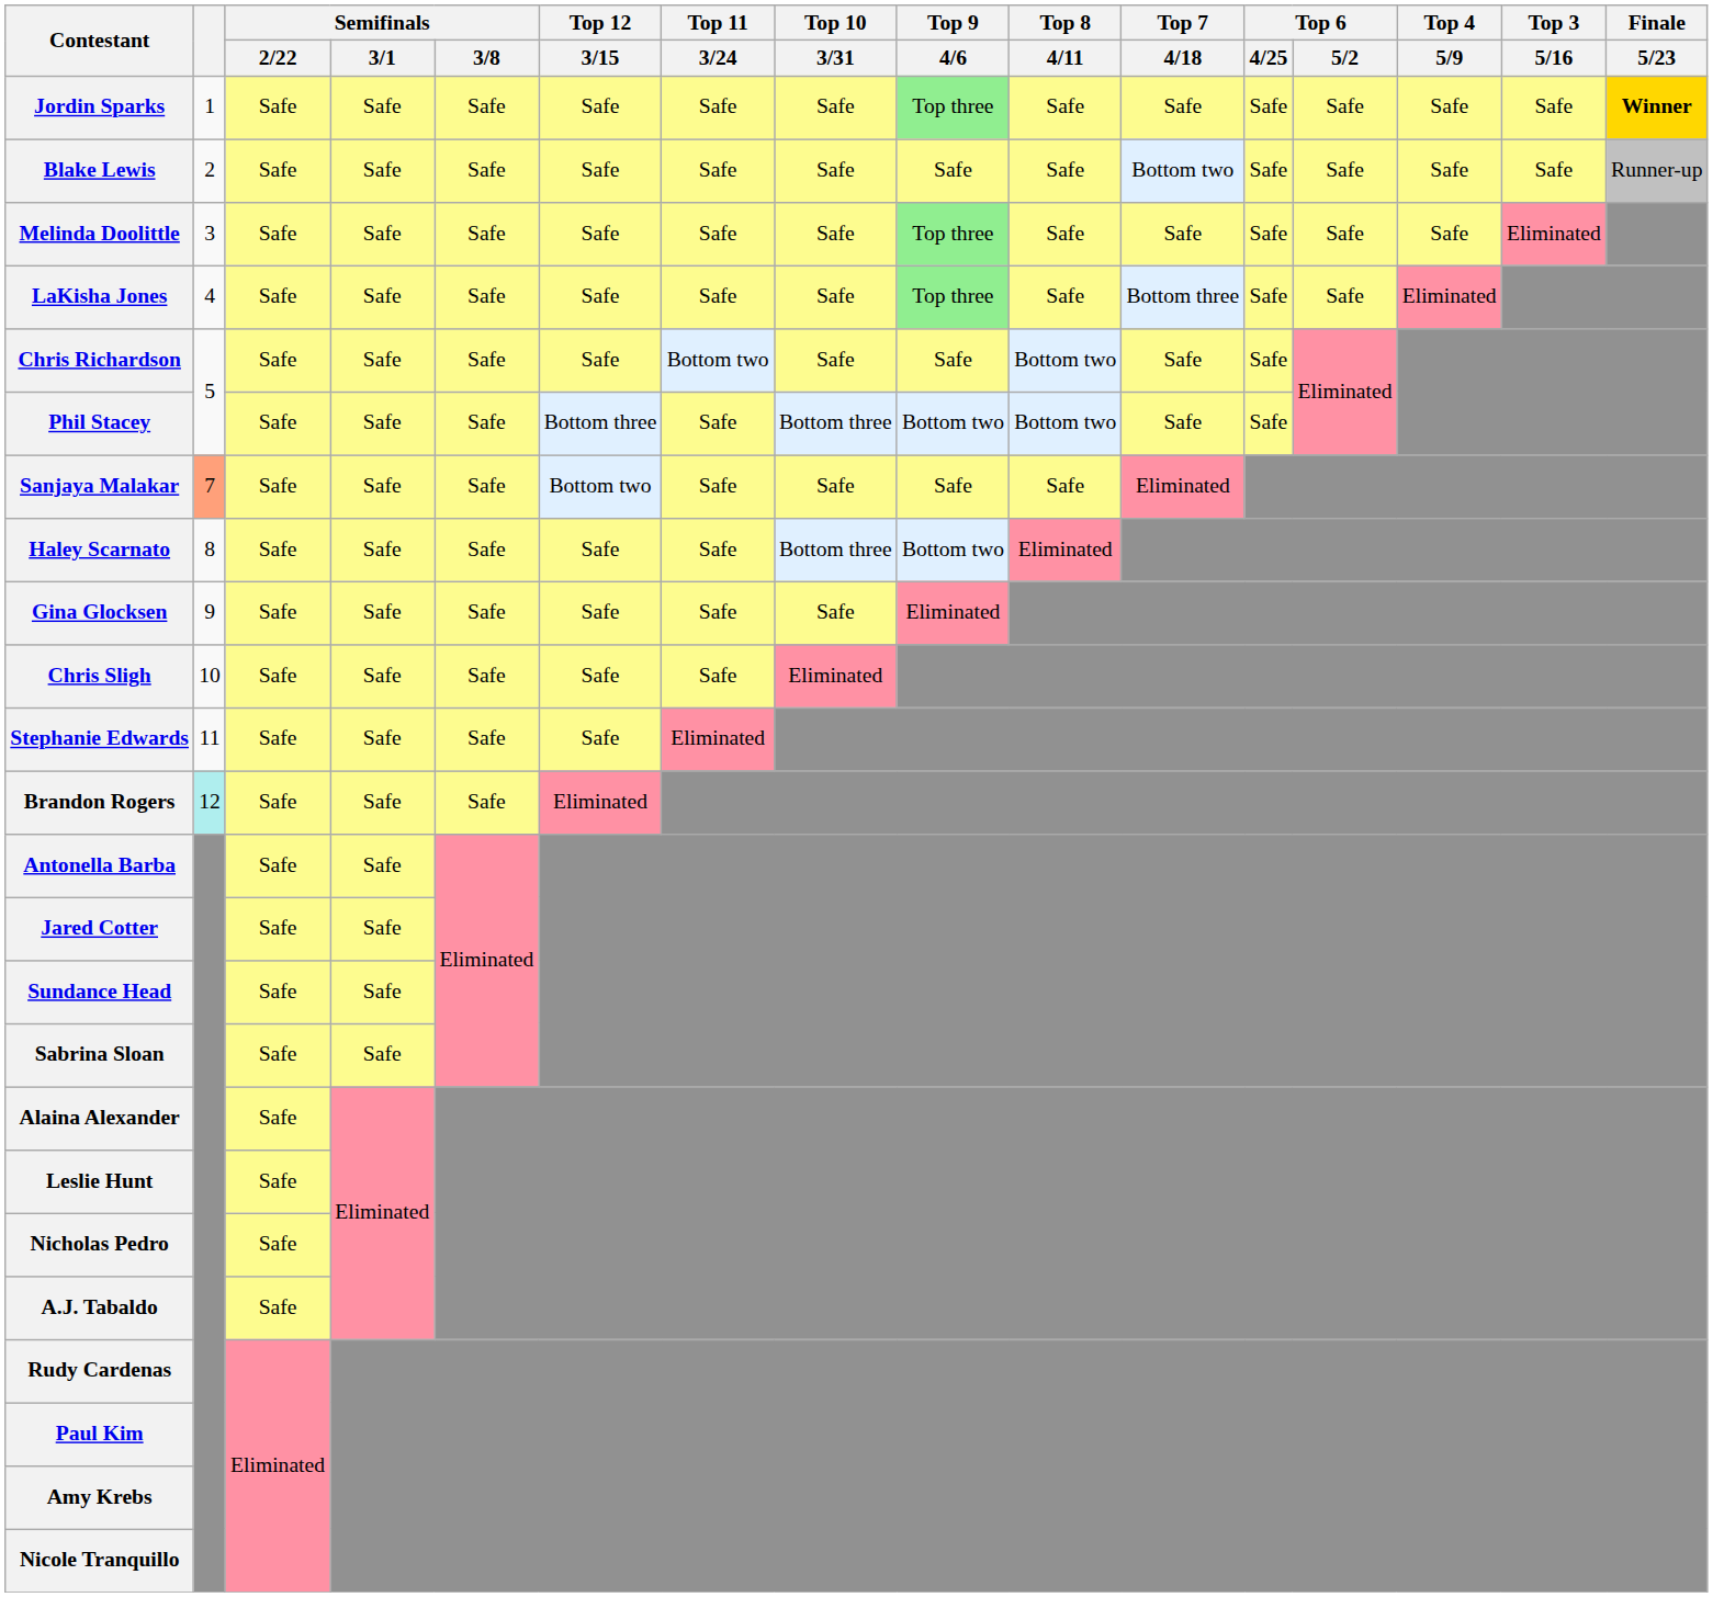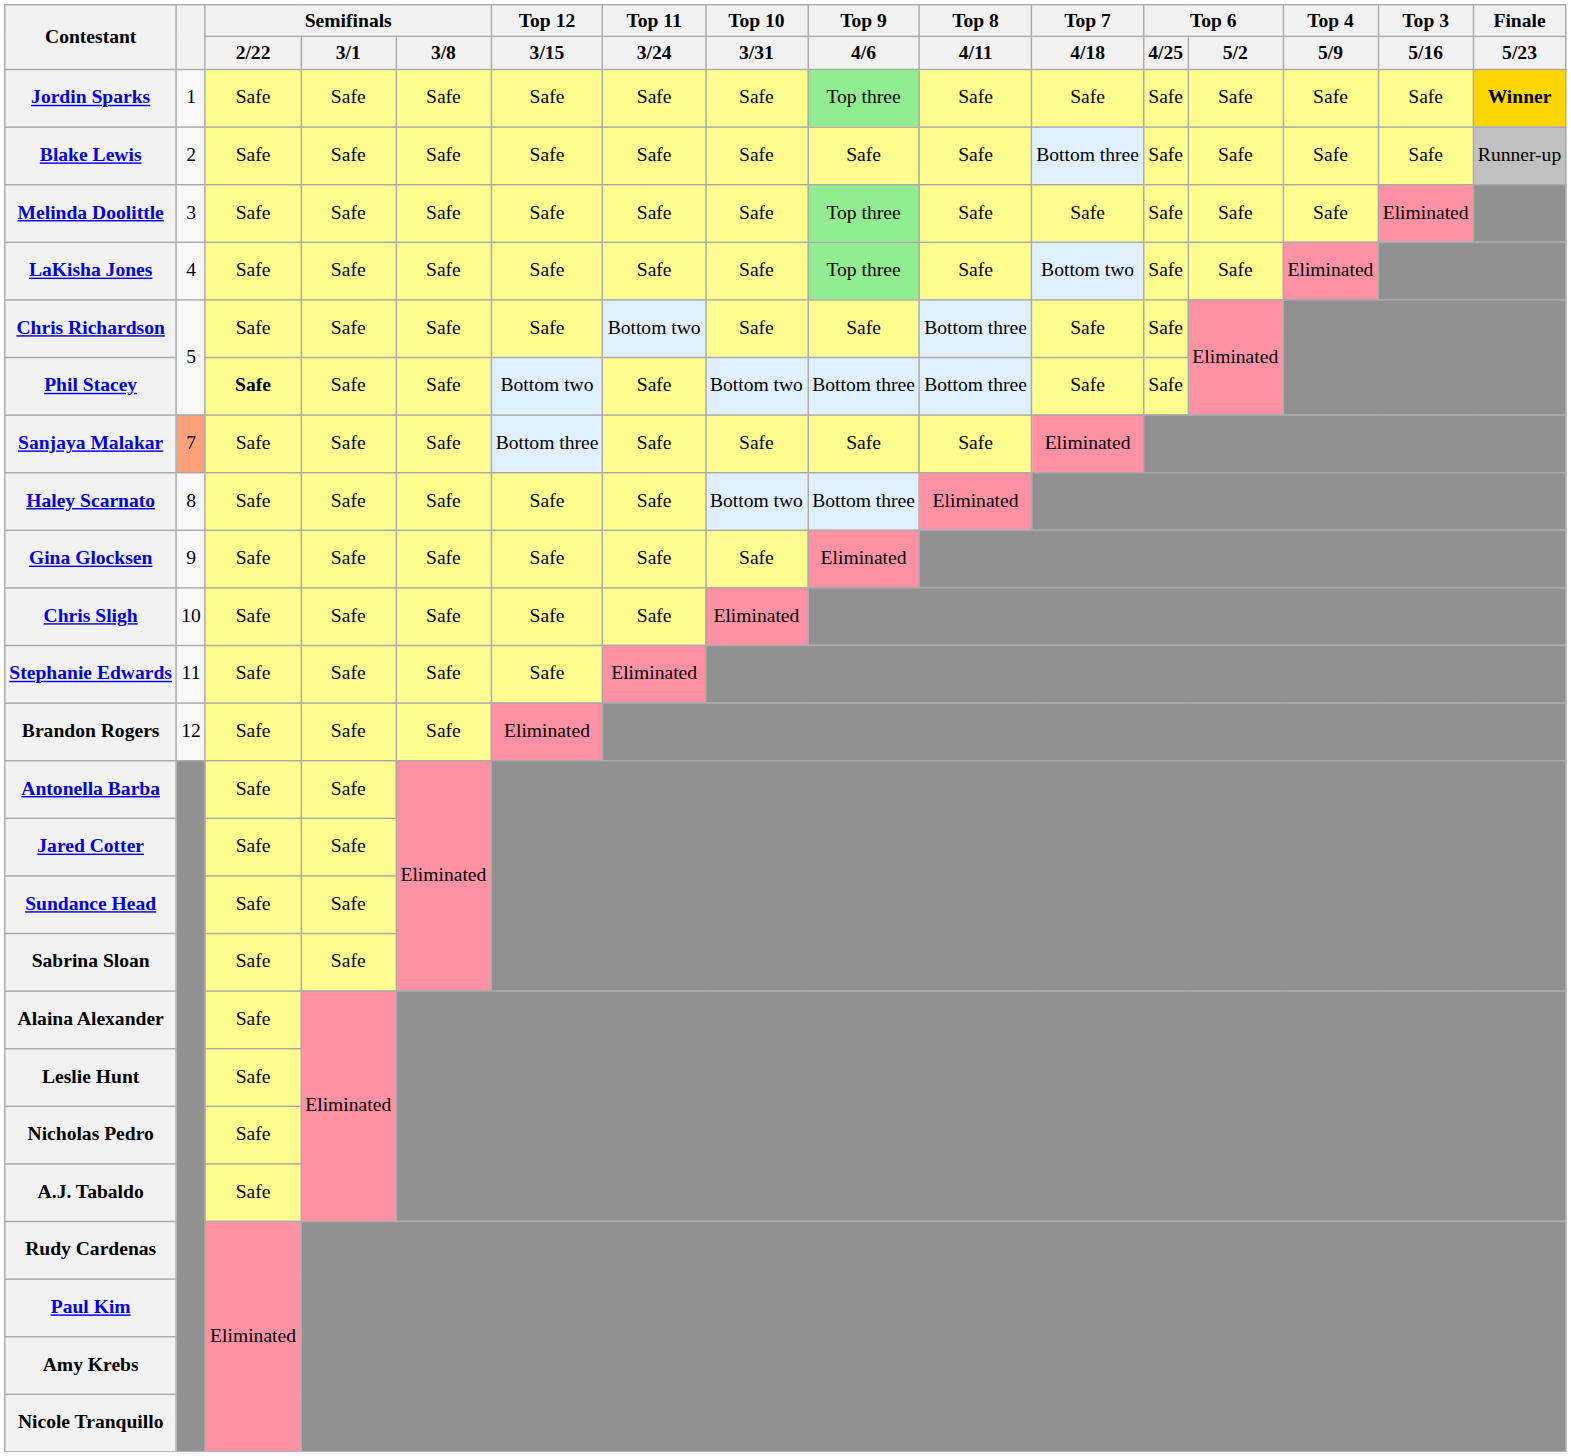Blake Lewis | Top 7 / 4/18: Bottom two -> Bottom three
LaKisha Jones | Top 7 / 4/18: Bottom three -> Bottom two
Chris Richardson | Top 8 / 4/11: Bottom two -> Bottom three
Phil Stacey | Semifinals / 2/22: normal -> bold
Phil Stacey | Top 12 / 3/15: Bottom three -> Bottom two
Phil Stacey | Top 10 / 3/31: Bottom three -> Bottom two
Phil Stacey | Top 9 / 4/6: Bottom two -> Bottom three
Phil Stacey | Top 8 / 4/11: Bottom two -> Bottom three
Sanjaya Malakar | Top 12 / 3/15: Bottom two -> Bottom three
Haley Scarnato | Top 10 / 3/31: Bottom three -> Bottom two
Haley Scarnato | Top 9 / 4/6: Bottom two -> Bottom three
Brandon Rogers | column 2: paleturquoise background -> no background
